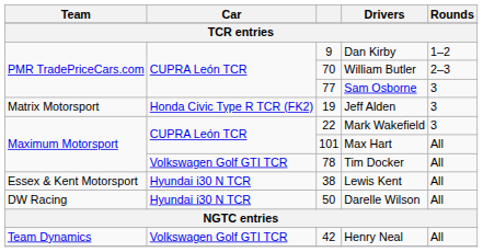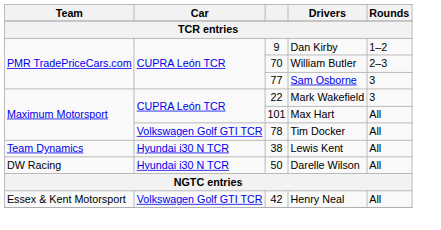- row: Matrix Motorsport | Honda Civic Type R TCR (FK2) | 19 | Jeff Alden | 3
Lewis Kent | Team: Essex & Kent Motorsport -> Team Dynamics
Henry Neal | Team: Team Dynamics -> Essex & Kent Motorsport
